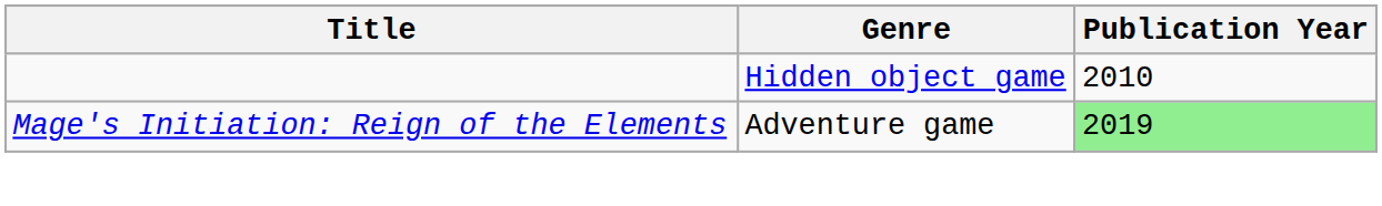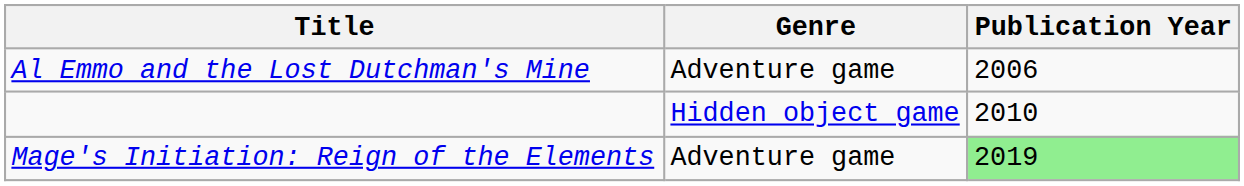+ row: Al Emmo and the Lost Dutchman's Mine | Adventure game | 2006
